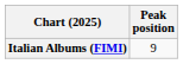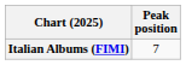Italian Albums (FIMI) | Peak position: 9 -> 7
